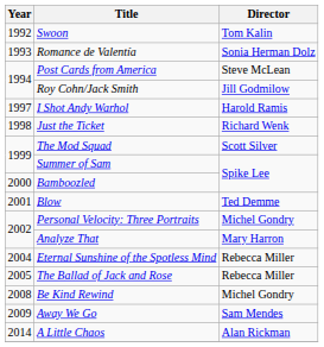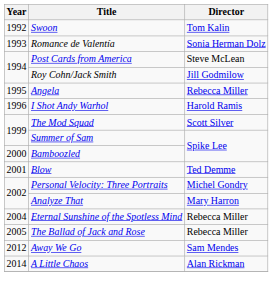+ row: 1995 | Angela | Rebecca Miller
I Shot Andy Warhol | Year: 1997 -> 1996
- row: 1998 | Just the Ticket | Richard Wenk
- row: 2008 | Be Kind Rewind | Michel Gondry
Away We Go | Year: 2009 -> 2012
